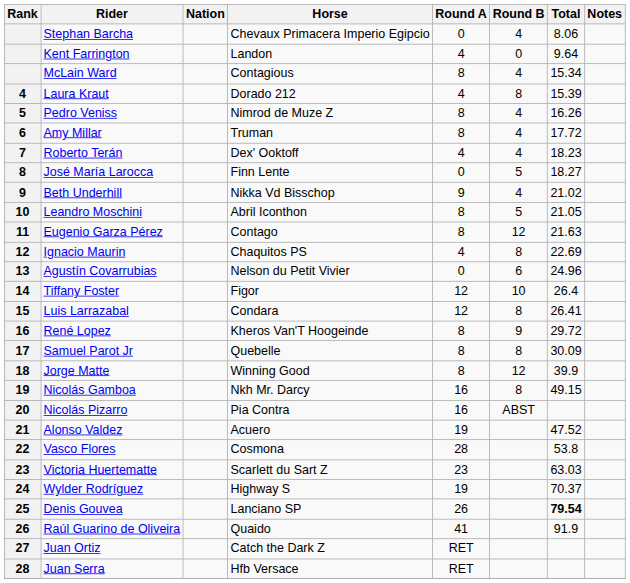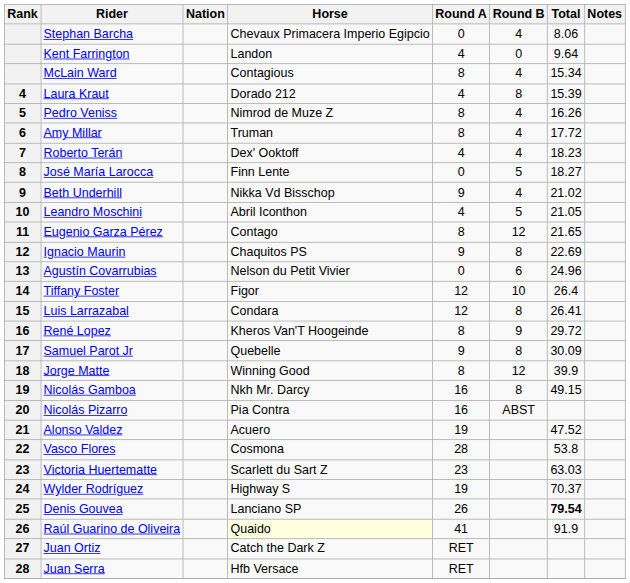Leandro Moschini | Round A: 8 -> 4
Eugenio Garza Pérez | Total: 21.63 -> 21.65
Ignacio Maurin | Round A: 4 -> 9
Samuel Parot Jr | Round A: 8 -> 9
Raúl Guarino de Oliveira | Horse: no background -> lightyellow background
